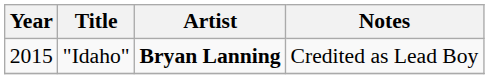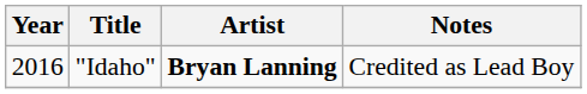"Idaho" | Year: 2015 -> 2016
